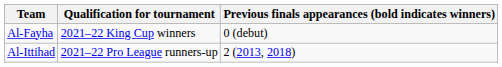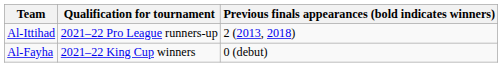rows swapped: Al-Ittihad <-> Al-Fayha
